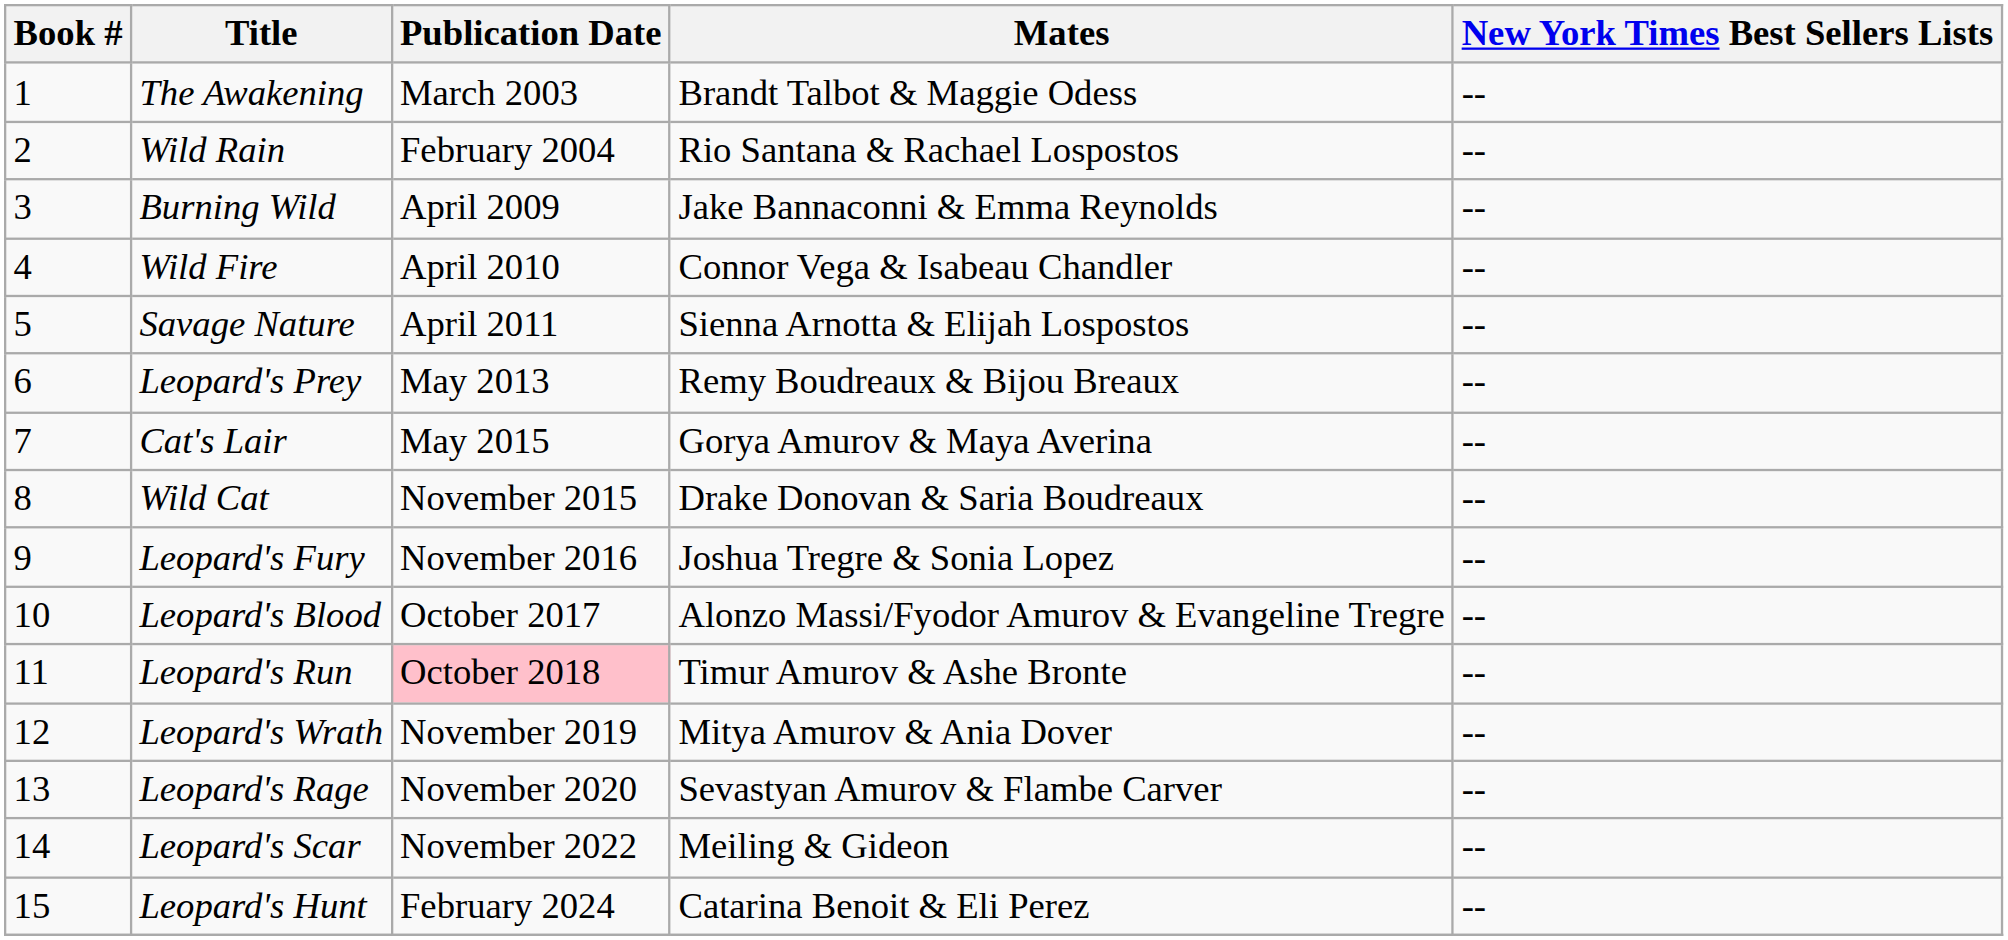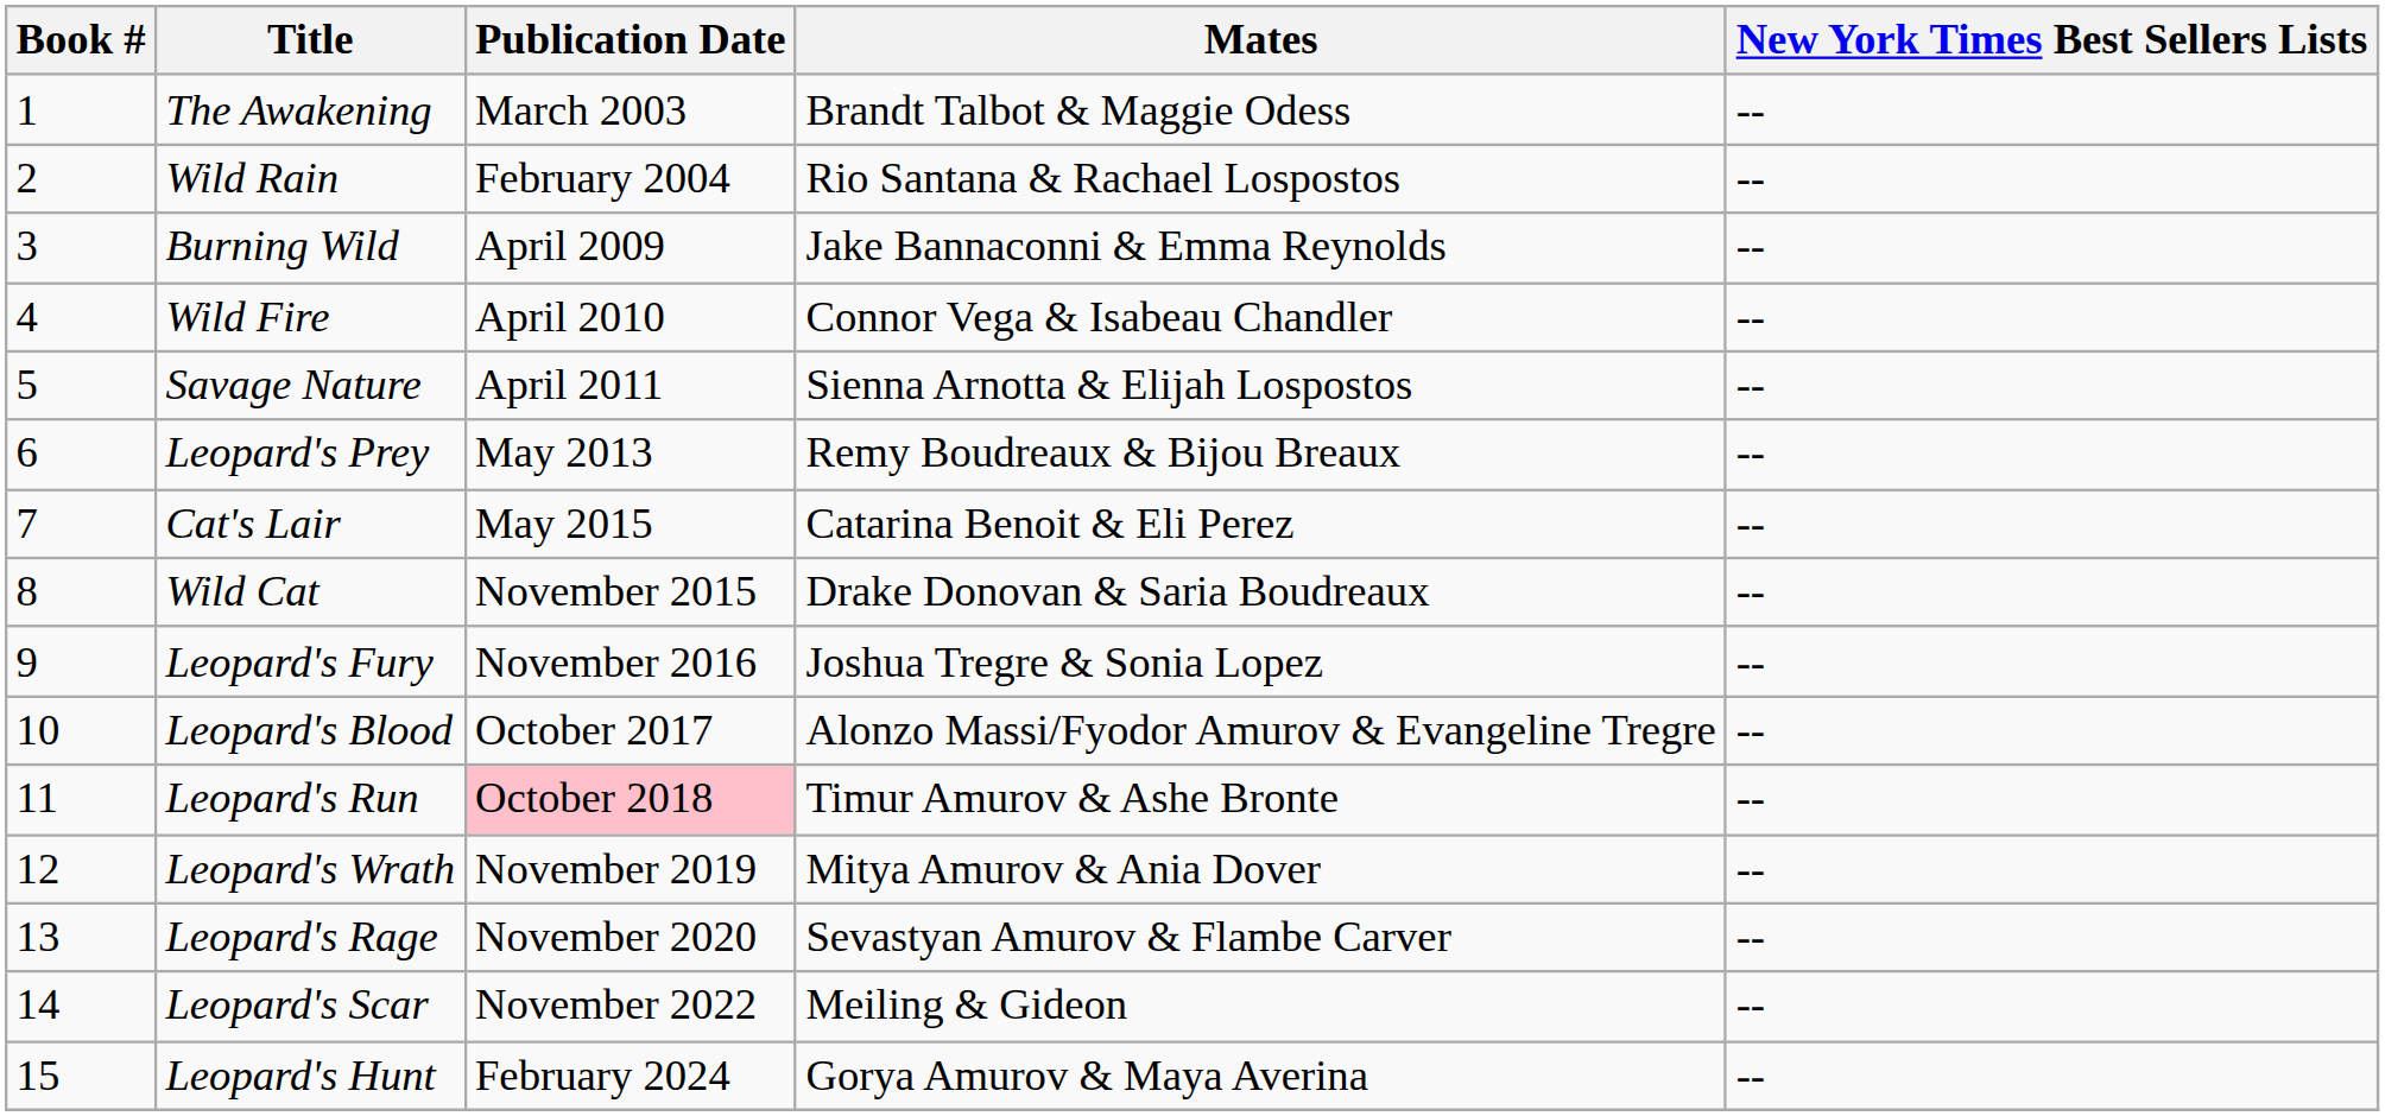Cat's Lair | Mates: Gorya Amurov & Maya Averina -> Catarina Benoit & Eli Perez
Leopard's Hunt | Mates: Catarina Benoit & Eli Perez -> Gorya Amurov & Maya Averina
